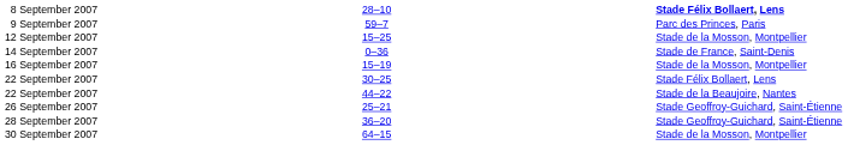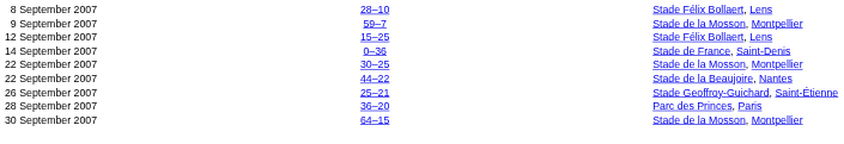8 September 2007 | column 5: bold -> normal
9 September 2007 | column 5: Parc des Princes, Paris -> Stade de la Mosson, Montpellier
12 September 2007 | column 5: Stade de la Mosson, Montpellier -> Stade Félix Bollaert, Lens
- row: 16 September 2007 | 15–19 | Stade de la Mosson, Montpellier
22 September 2007 / 30–25 | column 5: Stade Félix Bollaert, Lens -> Stade de la Mosson, Montpellier
28 September 2007 | column 5: Stade Geoffroy-Guichard, Saint-Étienne -> Parc des Princes, Paris
